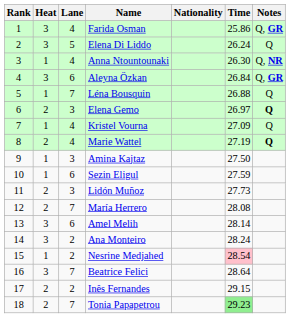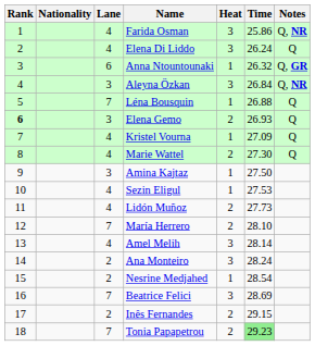columns swapped: Heat <-> Nationality
Farida Osman | Notes: Q, GR -> Q, NR
Elena Di Liddo | Lane: 5 -> 4
Anna Ntountounaki | Lane: 4 -> 6
Anna Ntountounaki | Time: 26.30 -> 26.32
Anna Ntountounaki | Notes: Q, NR -> Q, GR
Aleyna Özkan | Lane: 6 -> 3
Aleyna Özkan | Notes: Q, GR -> Q, NR
Elena Gemo | Rank: normal -> bold
Elena Gemo | Time: 26.97 -> 26.93
Elena Gemo | Notes: bold -> normal
Marie Wattel | Time: 27.19 -> 27.30
Marie Wattel | Notes: bold -> normal
Sezin Eligul | Lane: 6 -> 4
Sezin Eligul | Time: 27.59 -> 27.53
Lidón Muñoz | Lane: 3 -> 4
María Herrero | Time: 28.08 -> 28.10
Amel Melih | Lane: 6 -> 4
Nesrine Medjahed | Time: pink background -> no background
Beatrice Felici | Time: 28.64 -> 28.69
